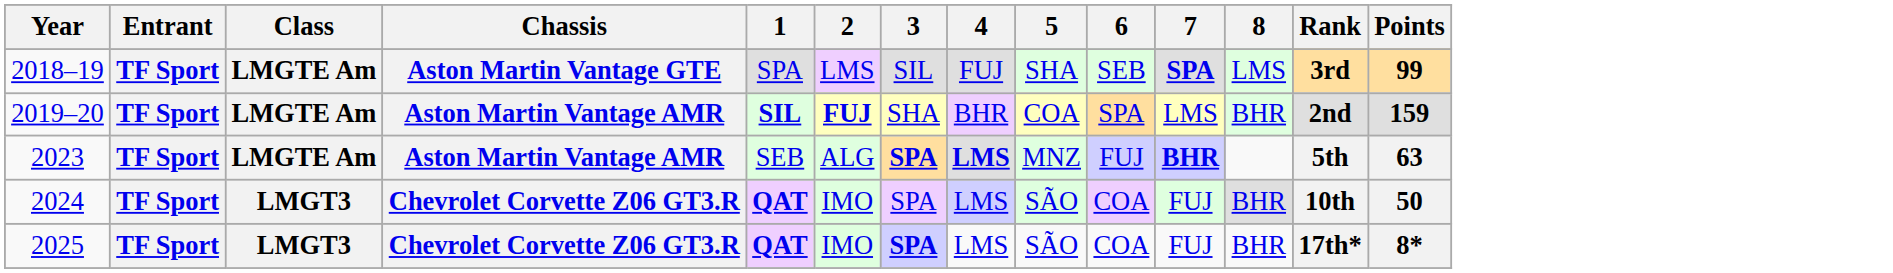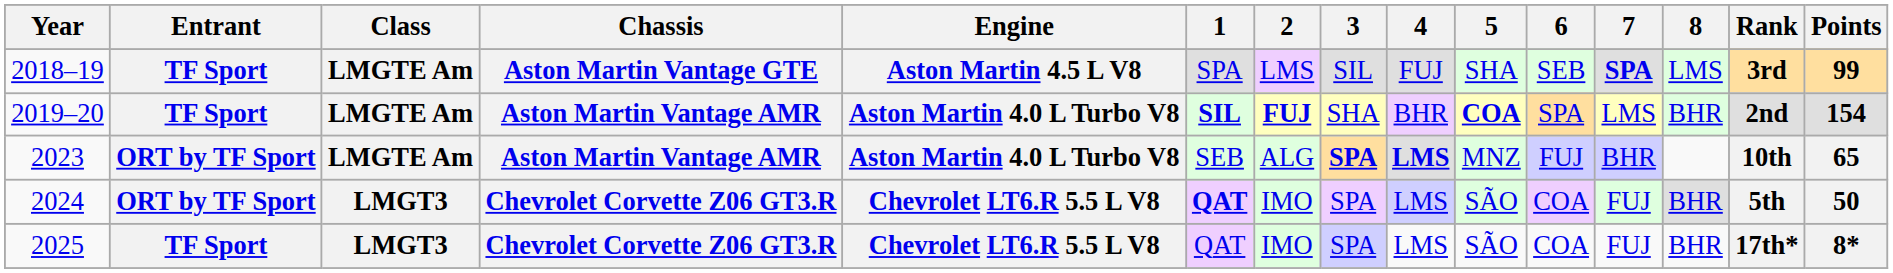+ column: Engine | Aston Martin 4.5 L V8 | Aston Martin 4.0 L Turbo V8 | Aston Martin 4.0 L Turbo V8 | Chevrolet LT6.R 5.5 L V8 | Chevrolet LT6.R 5.5 L V8
2019–20 | 5: normal -> bold
2019–20 | Points: 159 -> 154
2023 | Entrant: TF Sport -> ORT by TF Sport
2023 | 7: bold -> normal
2023 | Rank: 5th -> 10th
2023 | Points: 63 -> 65
2024 | Entrant: TF Sport -> ORT by TF Sport
2024 | Rank: 10th -> 5th
2025 | 1: bold -> normal
2025 | 3: bold -> normal
